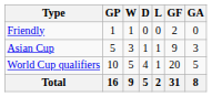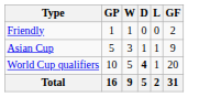- column: GA | 0 | 3 | 5 | 8
World Cup qualifiers | D: normal -> bold
